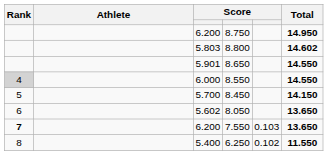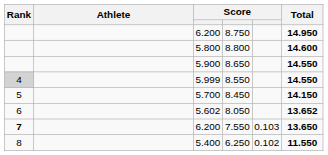8.800 | column 3: 5.803 -> 5.800
8.800 | Total: 14.602 -> 14.600
8.650 | column 3: 5.901 -> 5.900
8.550 | column 3: 6.000 -> 5.999
8.050 | Total: 13.650 -> 13.652
